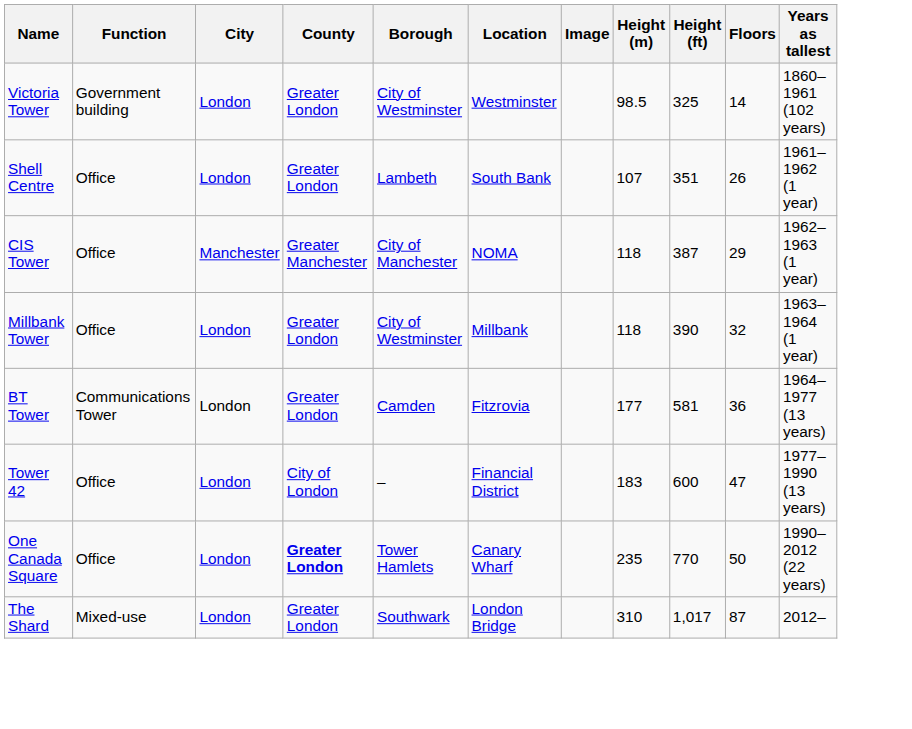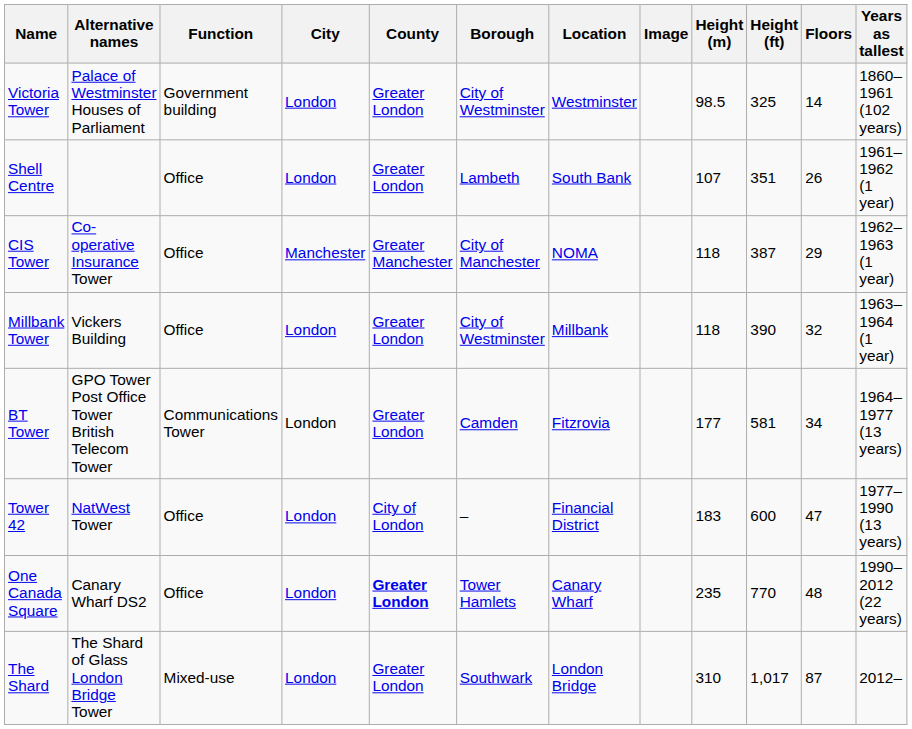+ column: Alternative names | Palace of Westminster Houses of Parliament | Co-operative Insurance Tower | Vickers Building | GPO Tower Post Office Tower British Telecom Tower | NatWest Tower | Canary Wharf DS2 | The Shard of Glass London Bridge Tower
BT Tower | Floors: 36 -> 34
One Canada Square | Floors: 50 -> 48
